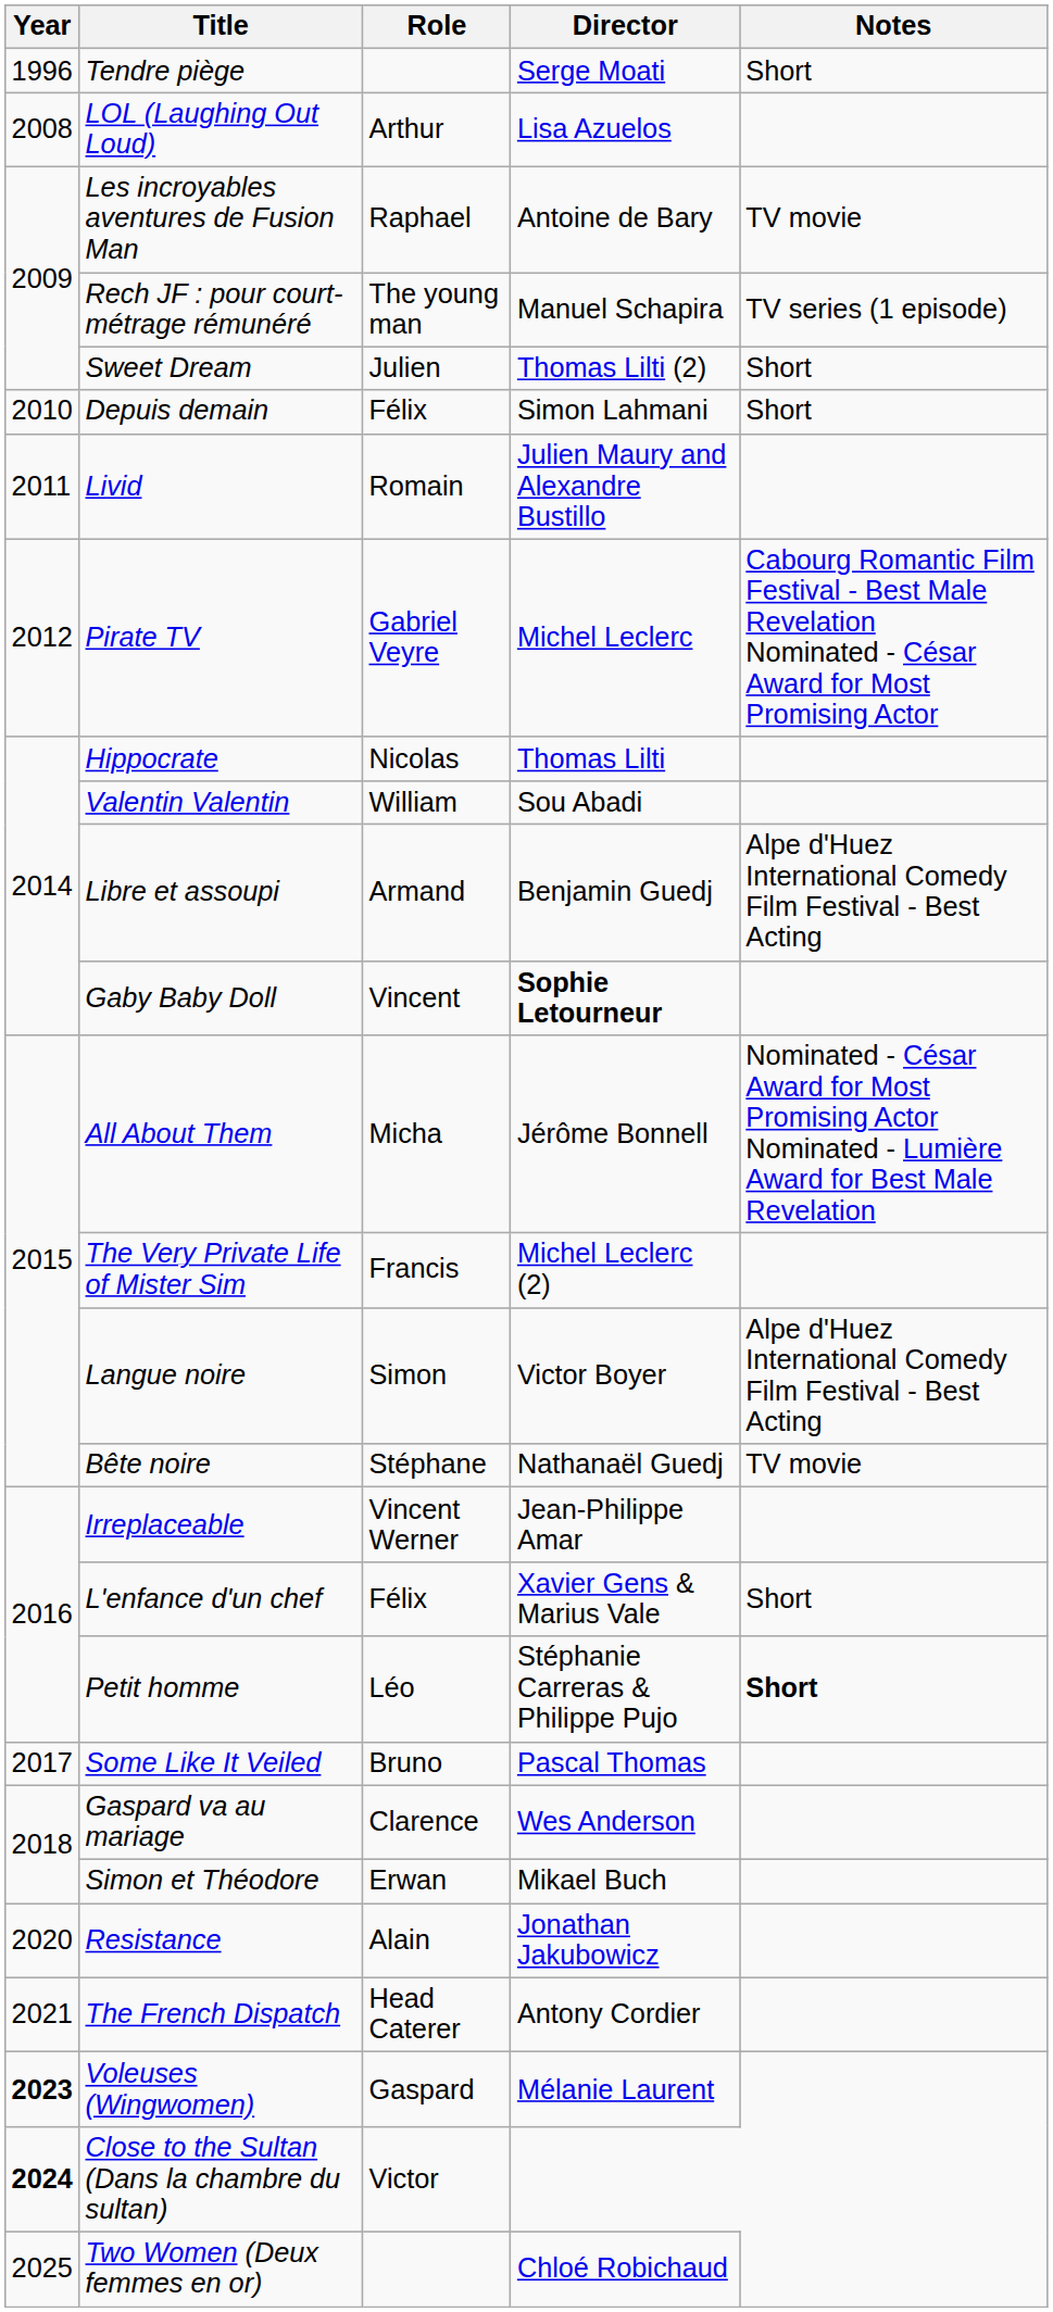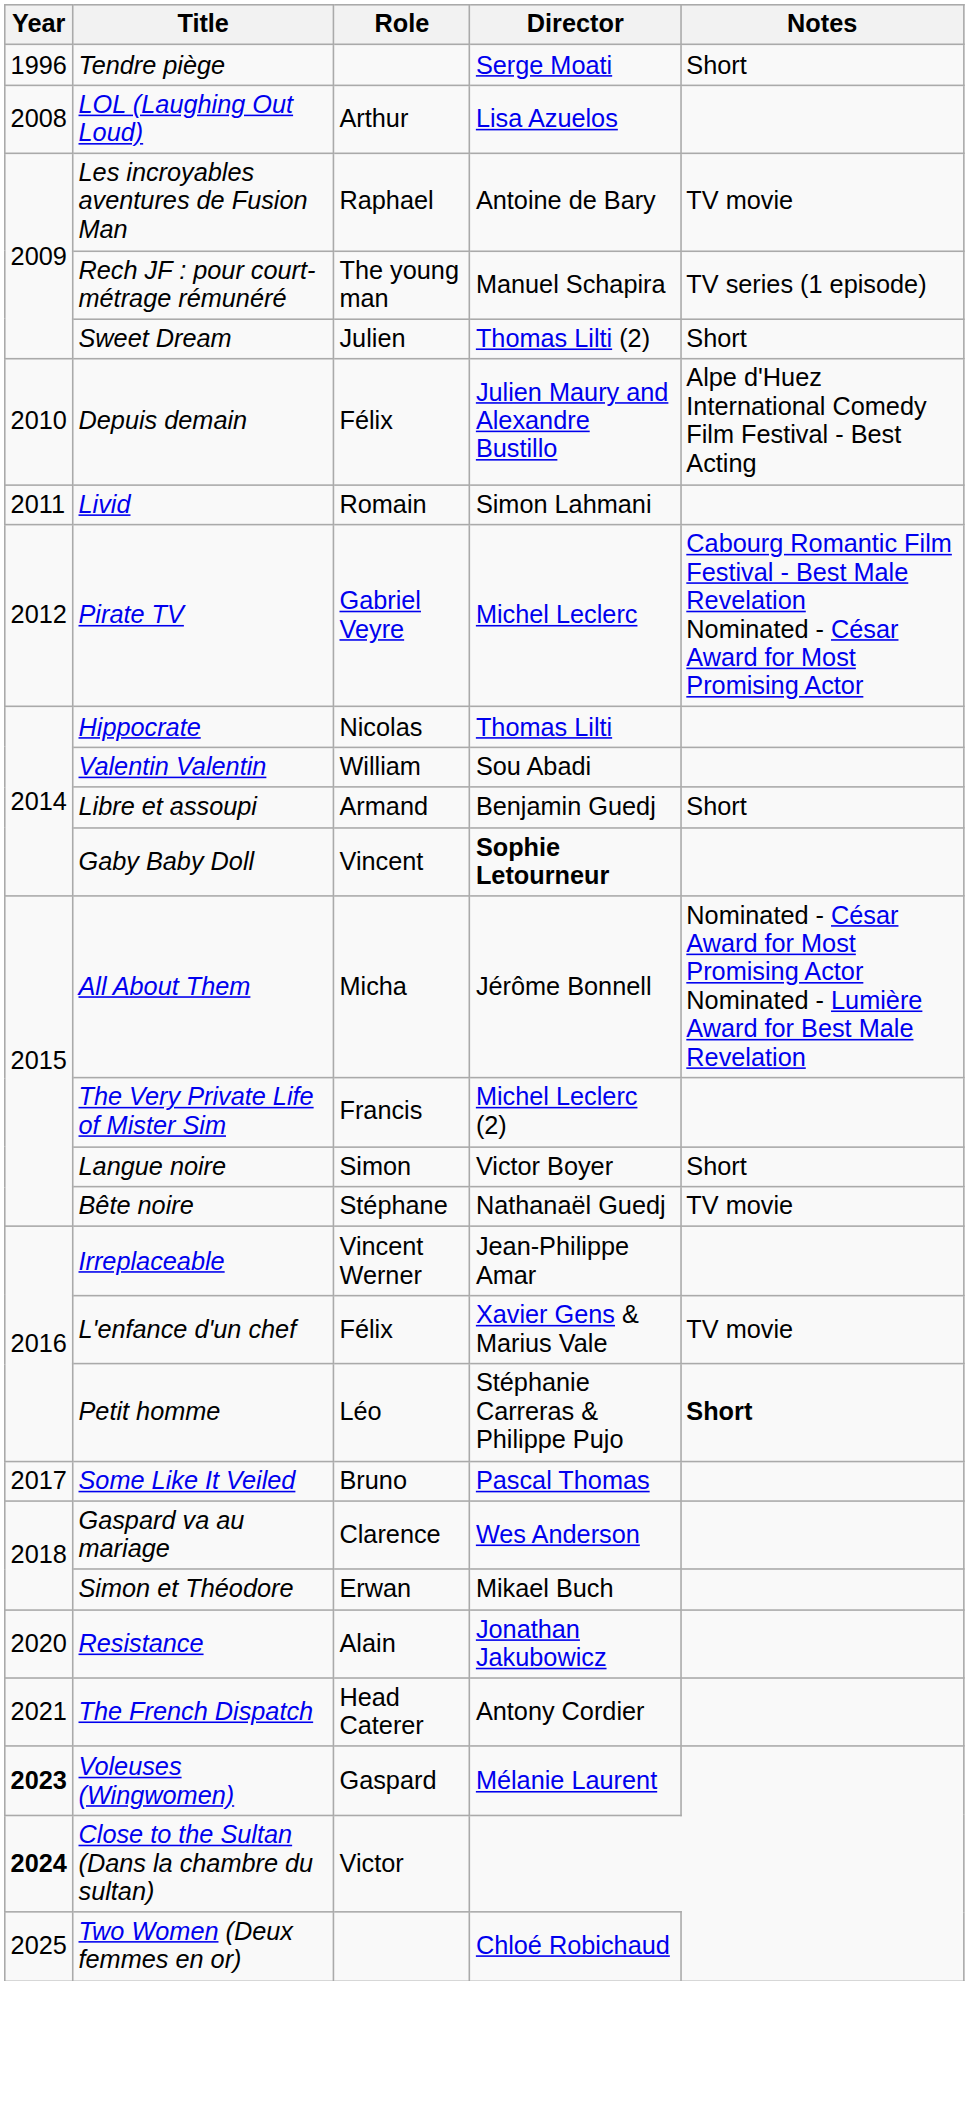Depuis demain | Director: Simon Lahmani -> Julien Maury and Alexandre Bustillo
Depuis demain | Notes: Short -> Alpe d'Huez International Comedy Film Festival - Best Acting
Livid | Director: Julien Maury and Alexandre Bustillo -> Simon Lahmani
Libre et assoupi | Notes: Alpe d'Huez International Comedy Film Festival - Best Acting -> Short
Langue noire | Notes: Alpe d'Huez International Comedy Film Festival - Best Acting -> Short
L'enfance d'un chef | Notes: Short -> TV movie
